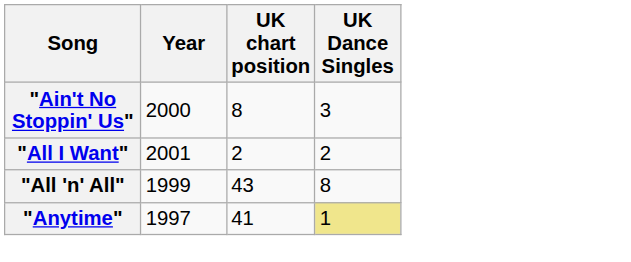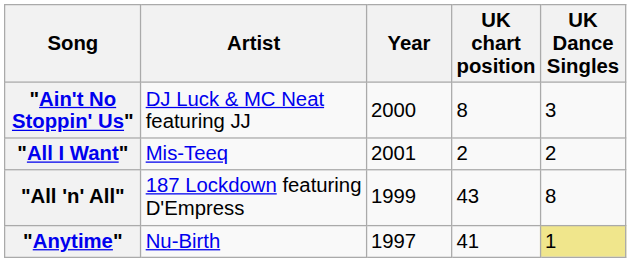+ column: Artist | DJ Luck & MC Neat featuring JJ | Mis-Teeq | 187 Lockdown featuring D'Empress | Nu-Birth
